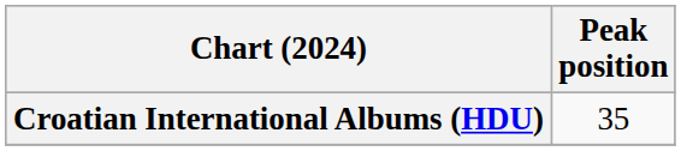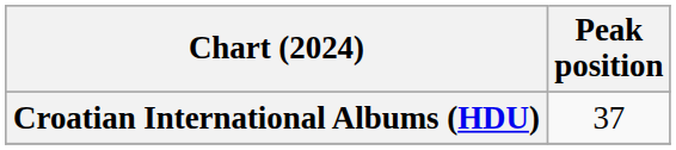Croatian International Albums (HDU) | Peak position: 35 -> 37
